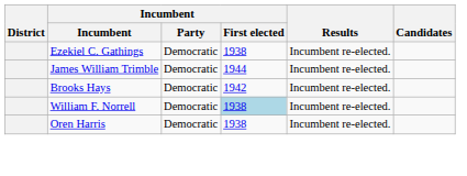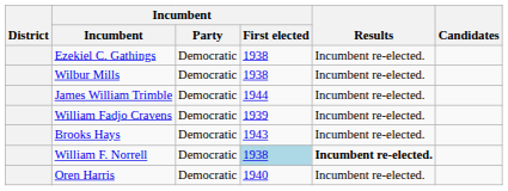+ row: Wilbur Mills | Democratic | 1938 | Incumbent re-elected.
+ row: William Fadjo Cravens | Democratic | 1939 | Incumbent re-elected.
Brooks Hays | Incumbent / First elected: 1942 -> 1943
William F. Norrell | Results: normal -> bold
Oren Harris | Incumbent / First elected: 1938 -> 1940
